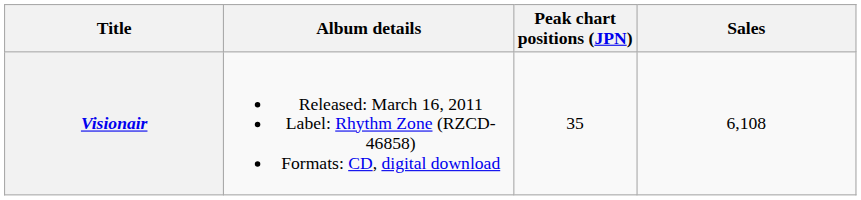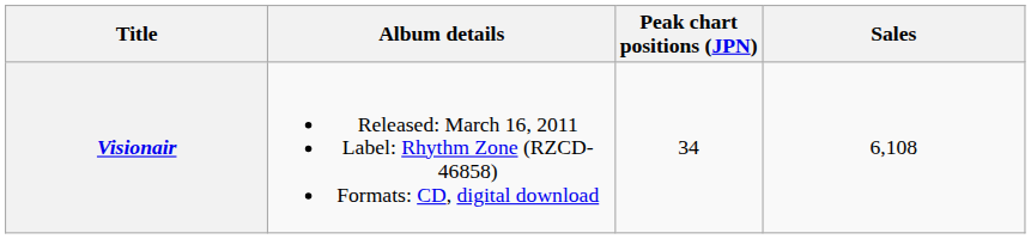Visionair | Peak chart positions (JPN): 35 -> 34
